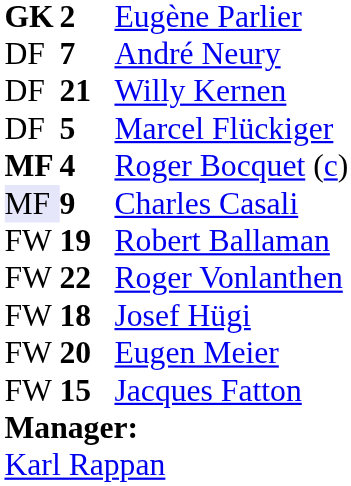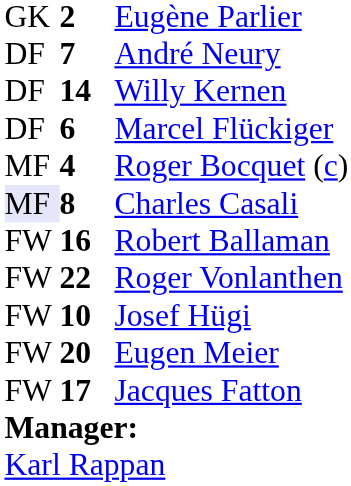Eugène Parlier | column 1: bold -> normal
Willy Kernen | column 2: 21 -> 14
Marcel Flückiger | column 2: 5 -> 6
Roger Bocquet (c) | column 1: bold -> normal
Charles Casali | column 2: 9 -> 8
Robert Ballaman | column 2: 19 -> 16
Josef Hügi | column 2: 18 -> 10
Jacques Fatton | column 2: 15 -> 17
